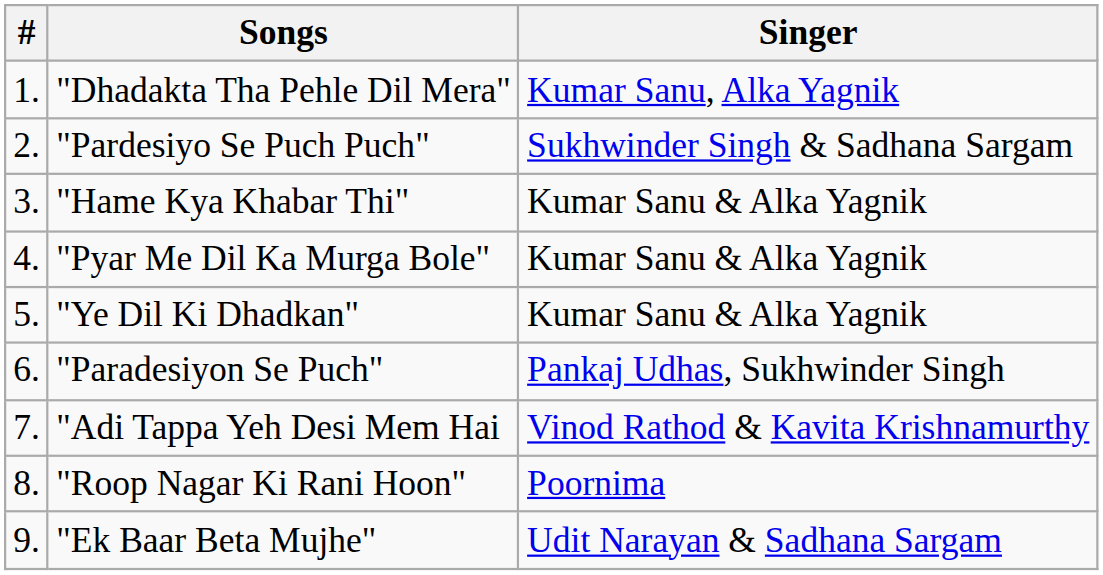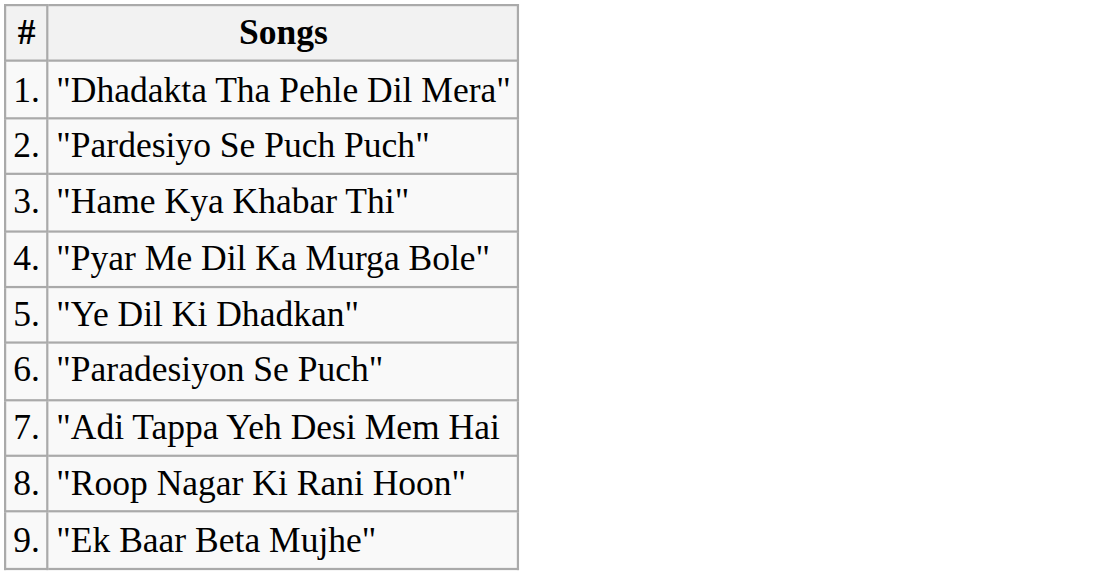- column: Singer | Kumar Sanu, Alka Yagnik | Sukhwinder Singh & Sadhana Sargam | Kumar Sanu & Alka Yagnik | Kumar Sanu & Alka Yagnik | Kumar Sanu & Alka Yagnik | Pankaj Udhas, Sukhwinder Singh | Vinod Rathod & Kavita Krishnamurthy | Poornima | Udit Narayan & Sadhana Sargam
